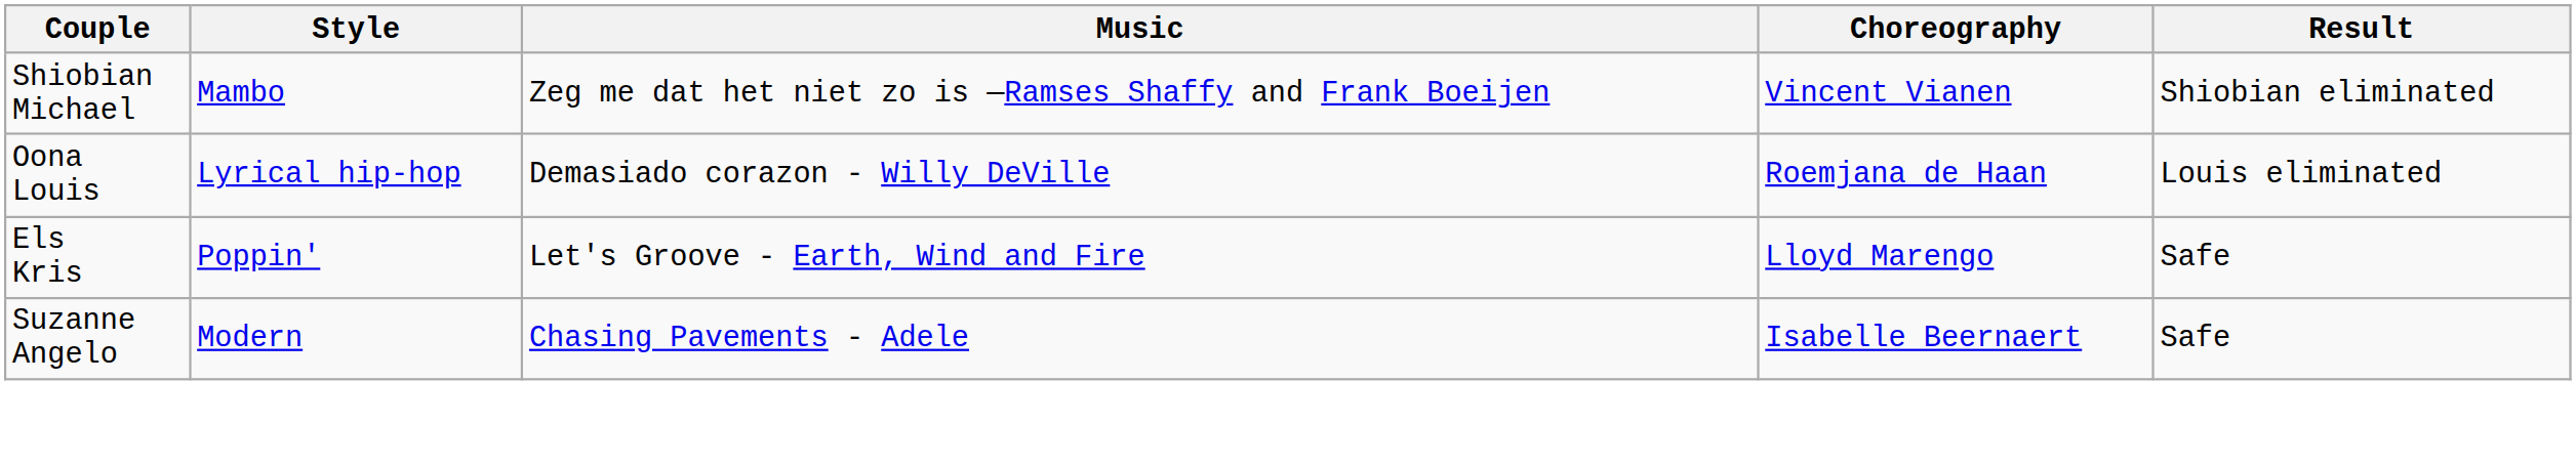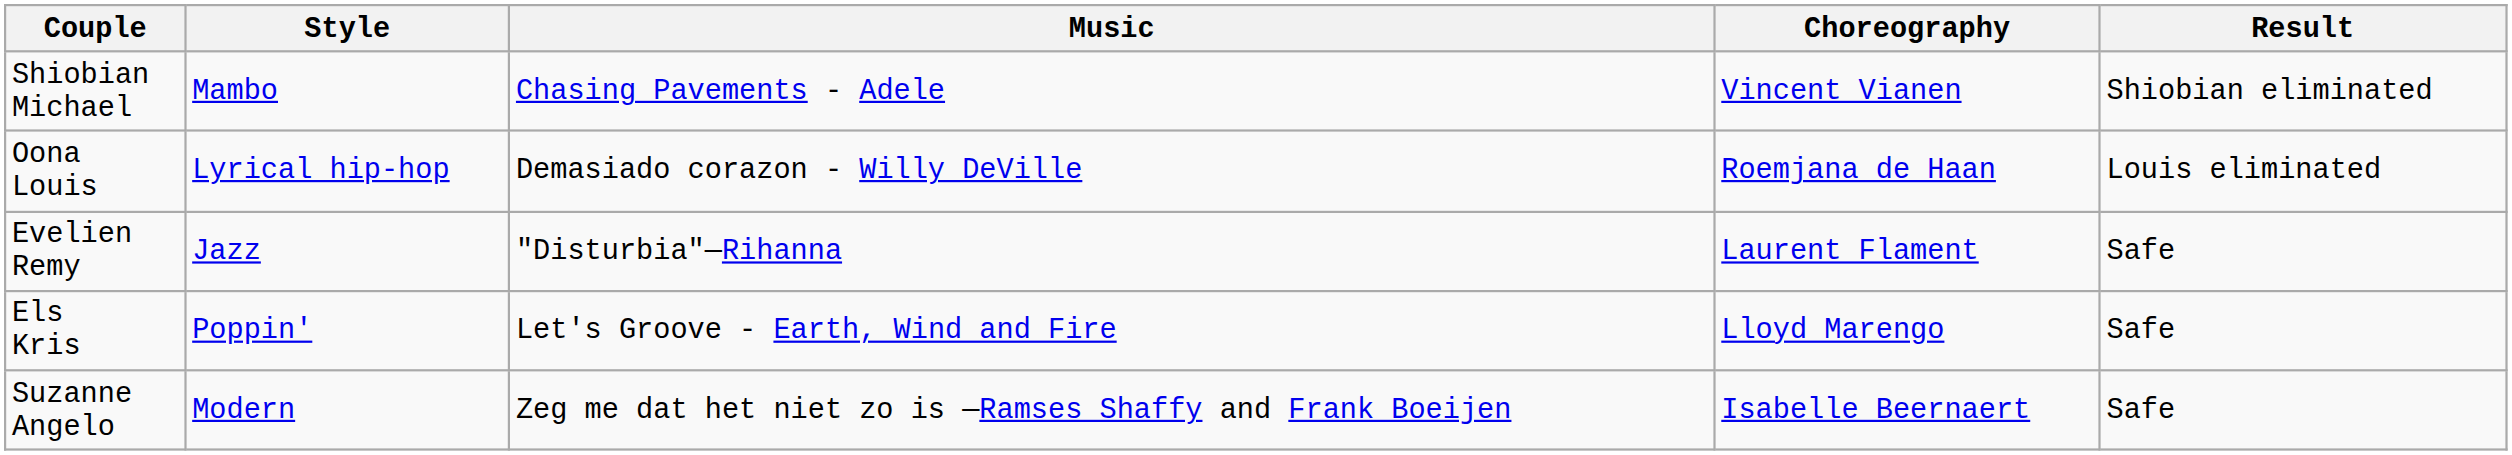Shiobian Michael | Music: Zeg me dat het niet zo is —Ramses Shaffy and Frank Boeijen -> Chasing Pavements - Adele
+ row: Evelien Remy | Jazz | "Disturbia"—Rihanna | Laurent Flament | Safe
Suzanne Angelo | Music: Chasing Pavements - Adele -> Zeg me dat het niet zo is —Ramses Shaffy and Frank Boeijen
